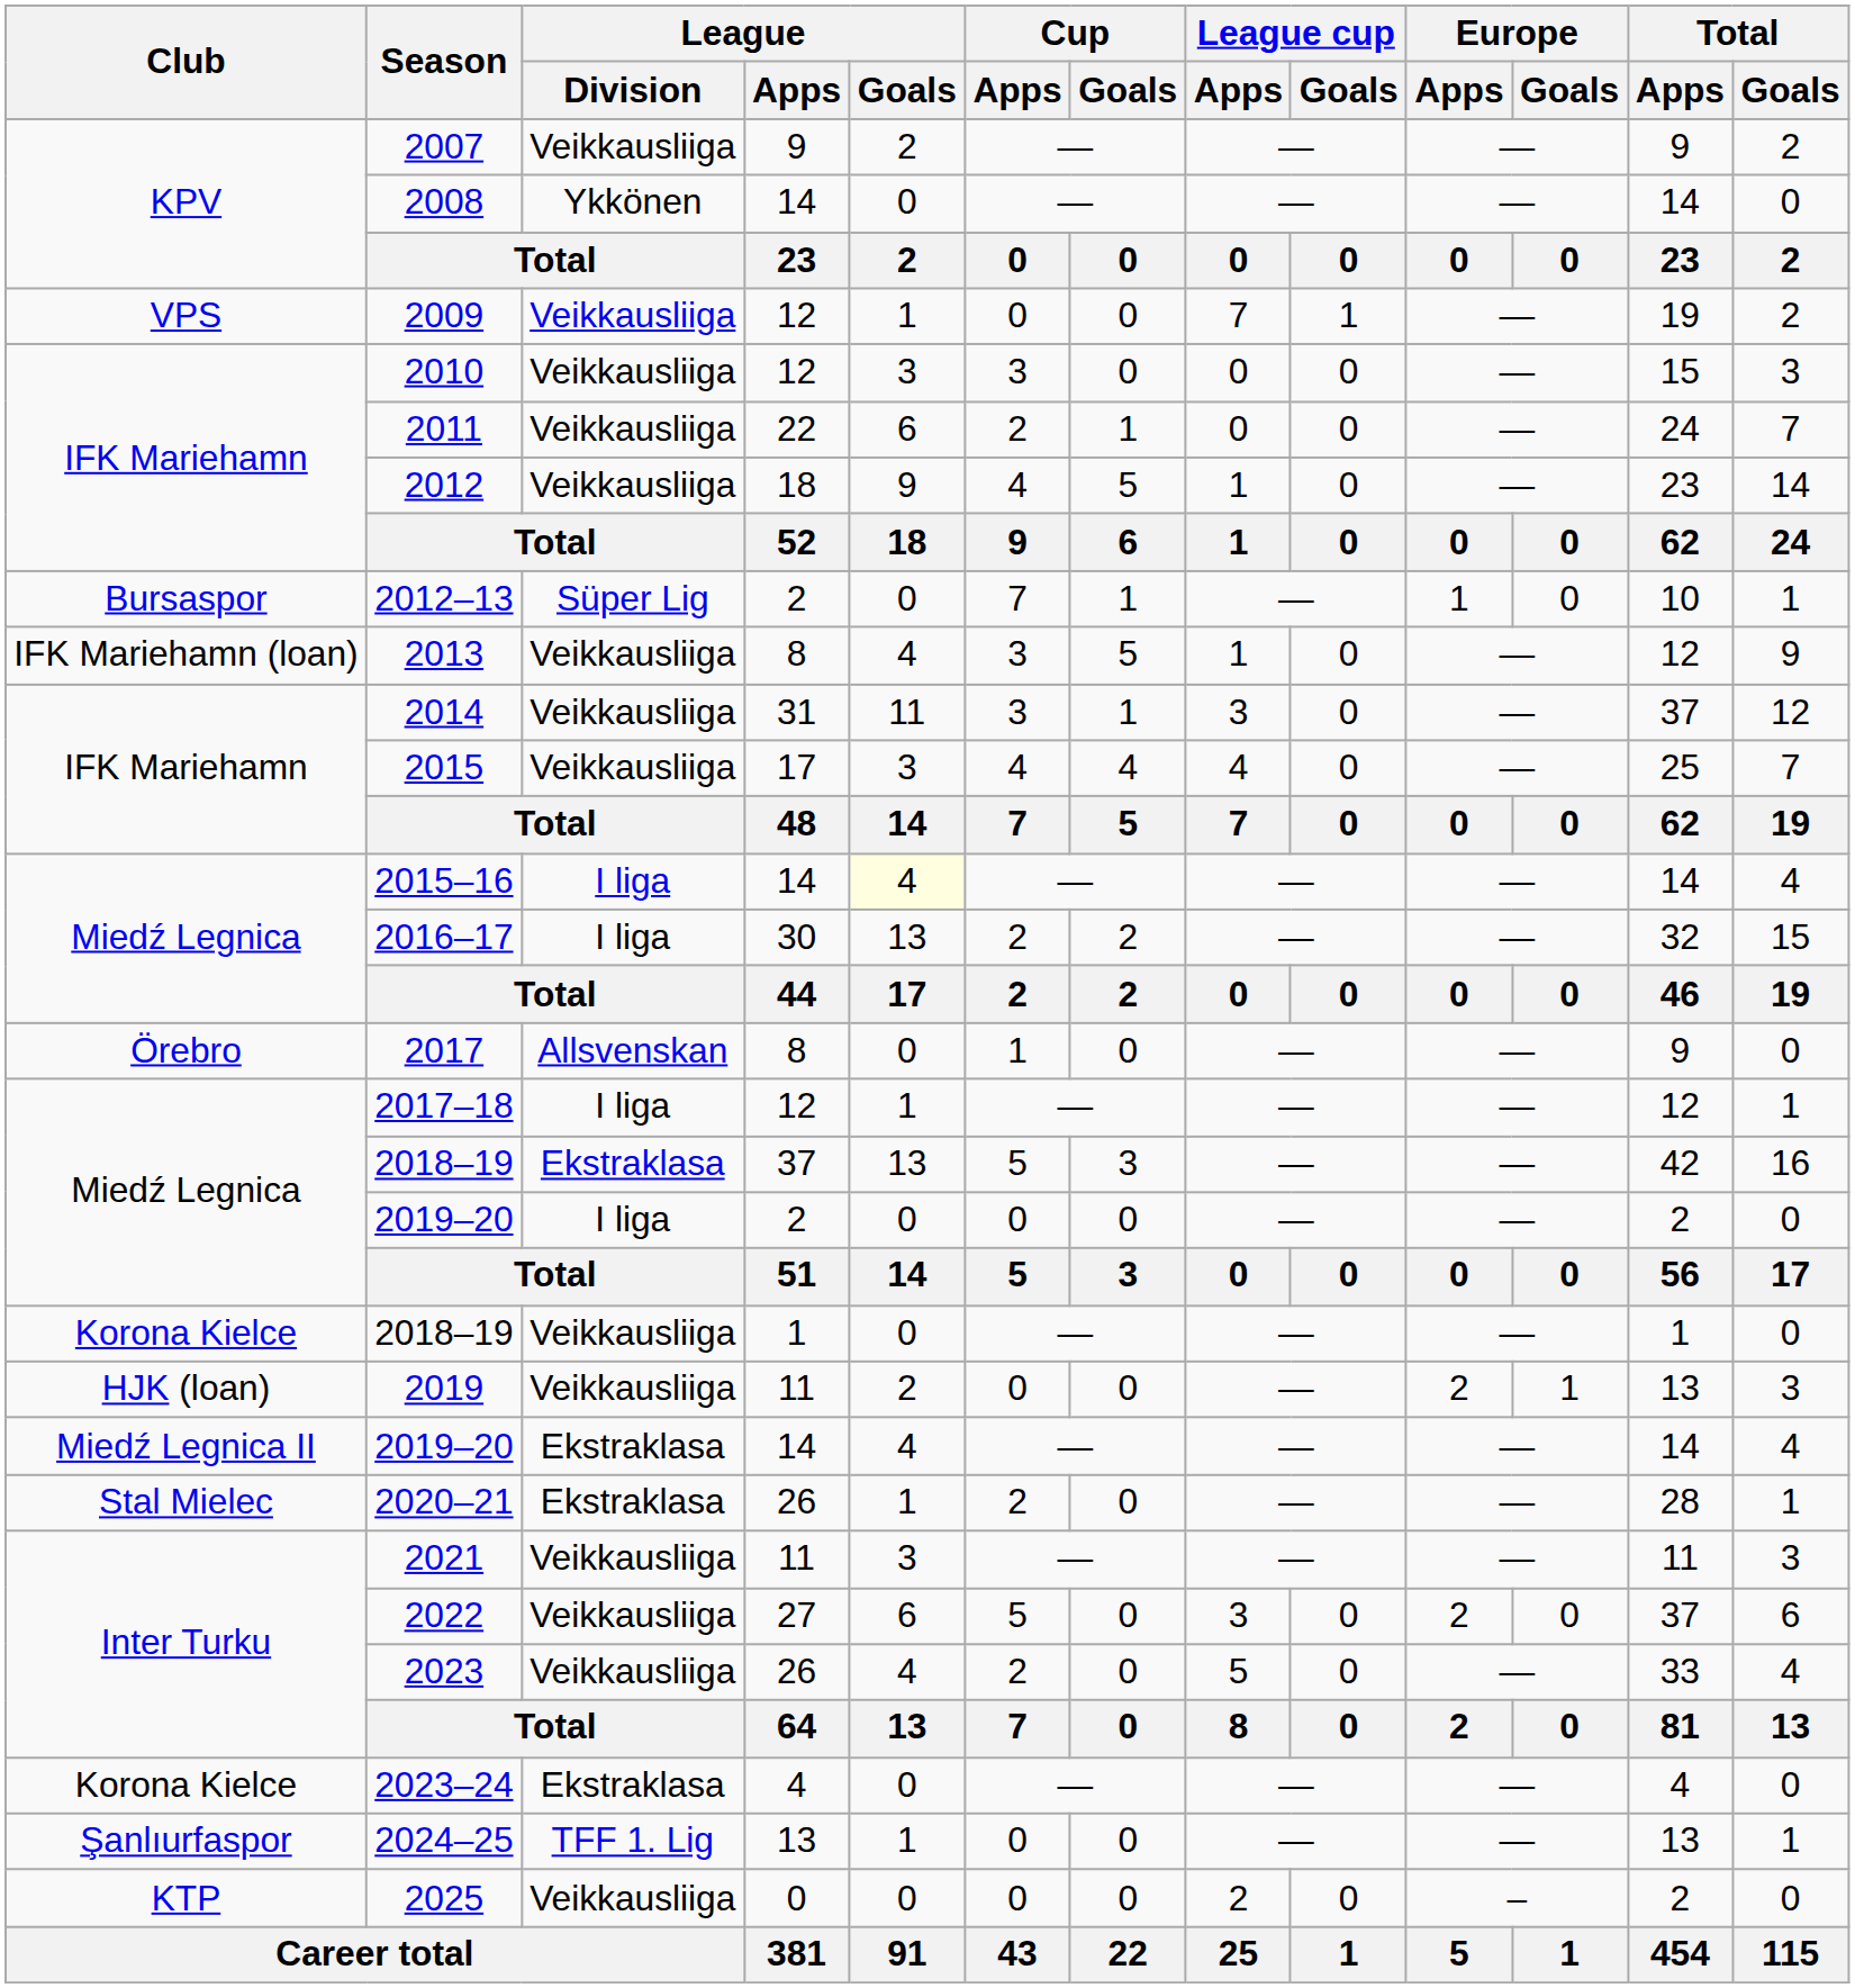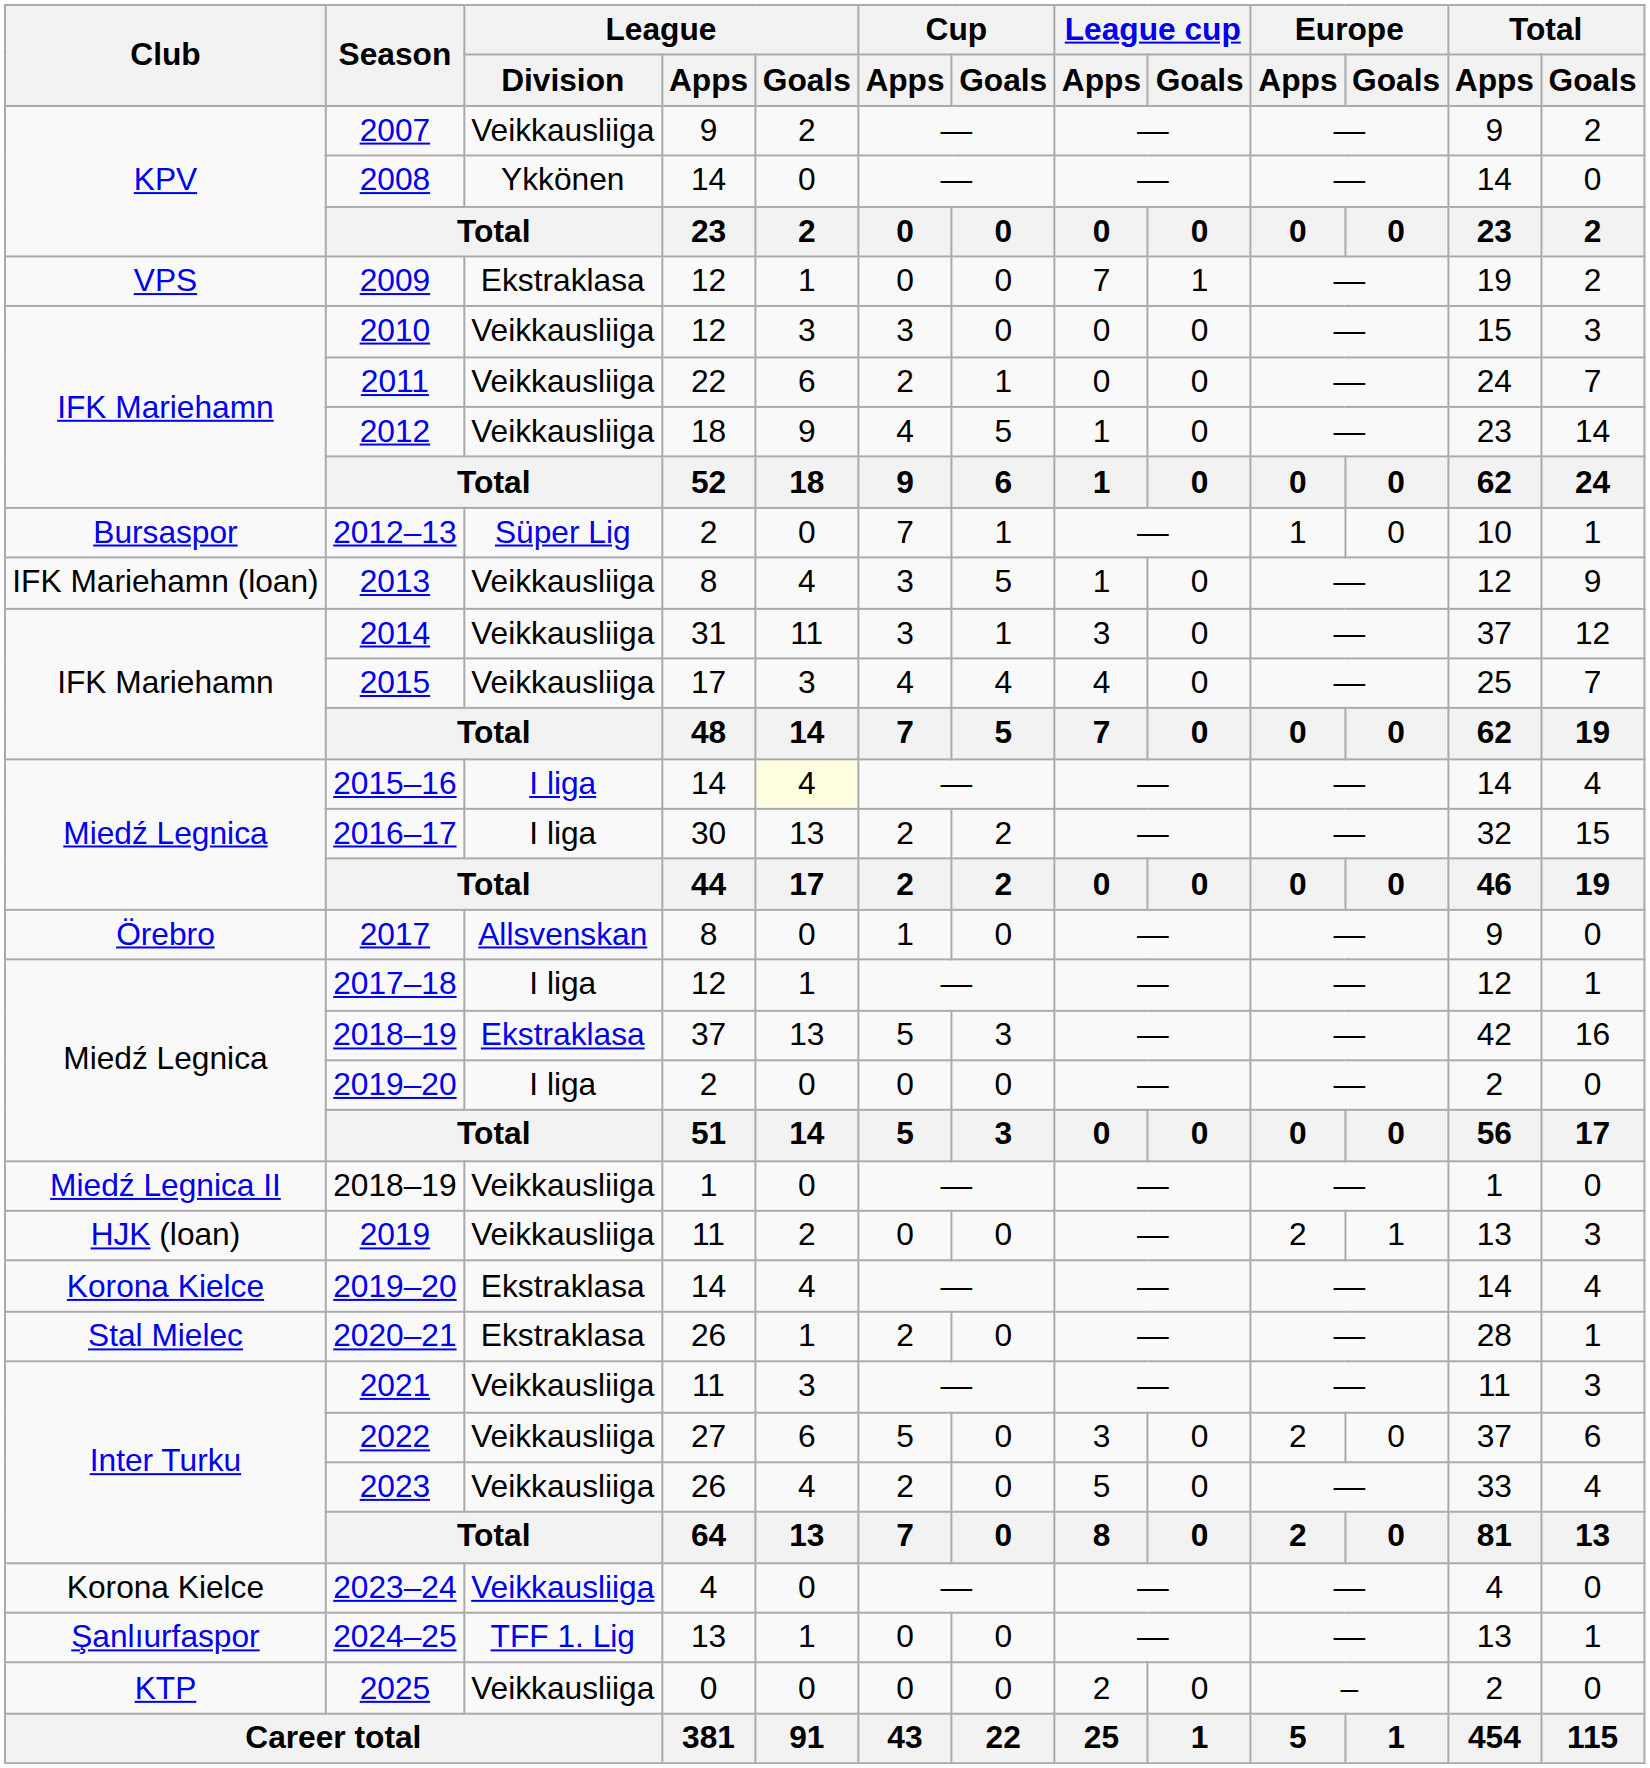2009 | League / Division: Veikkausliiga -> Ekstraklasa
2018–19 / 1 | Club: Korona Kielce -> Miedź Legnica II
2019–20 / 14 | Club: Miedź Legnica II -> Korona Kielce
2023–24 | League / Division: Ekstraklasa -> Veikkausliiga
